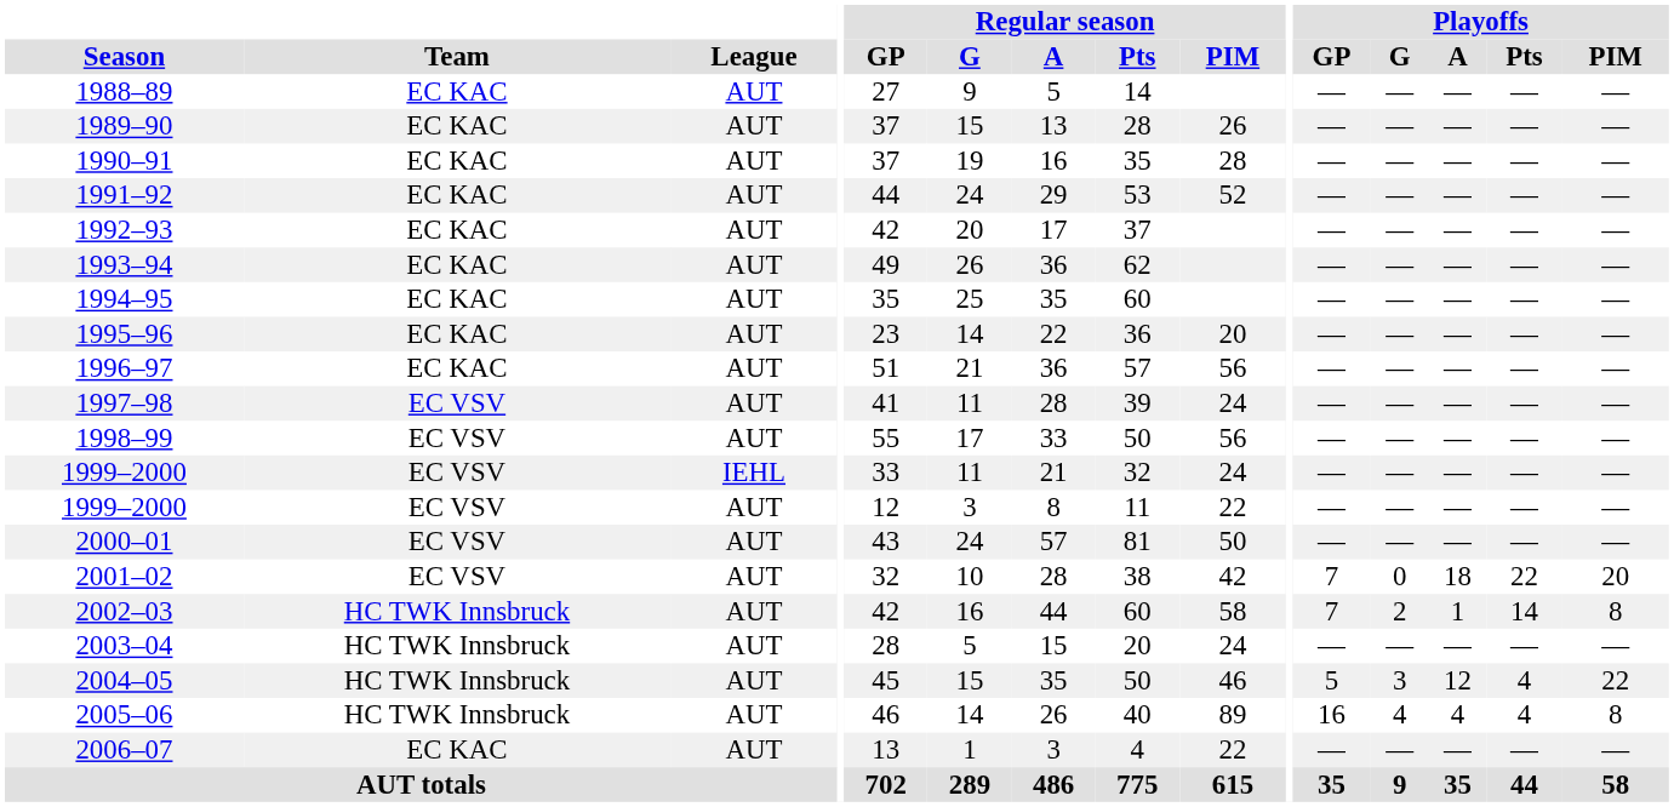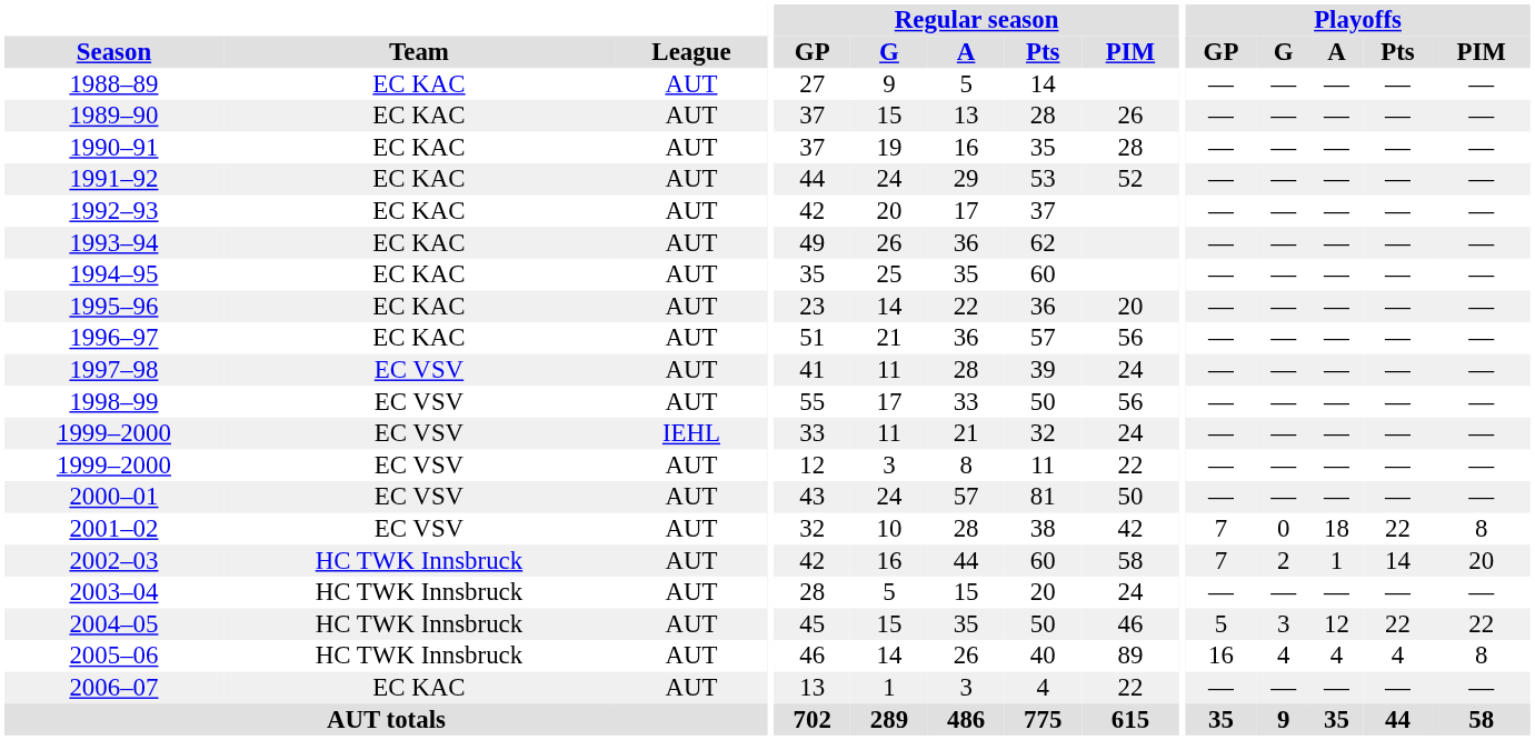2001–02 | Playoffs / PIM: 20 -> 8
2002–03 | Playoffs / PIM: 8 -> 20
2004–05 | Playoffs / Pts: 4 -> 22
